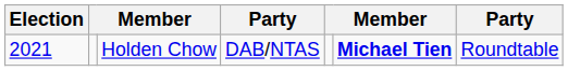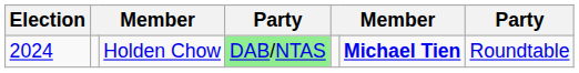Holden Chow | Election: 2021 -> 2024
Holden Chow | column 4: no background -> lightgreen background
